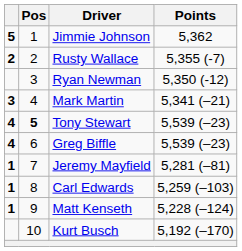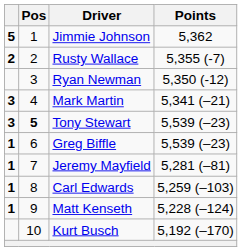Tony Stewart | column 1: 4 -> 3
Greg Biffle | column 1: 4 -> 1
